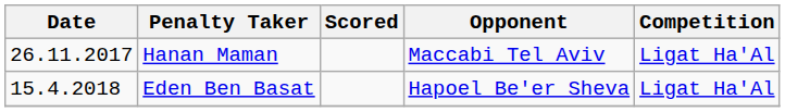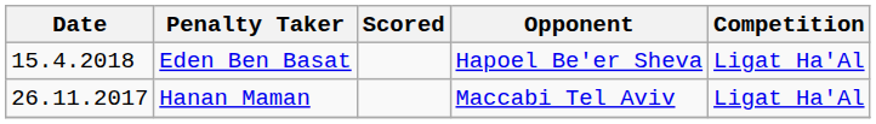rows swapped: Hanan Maman <-> Eden Ben Basat
